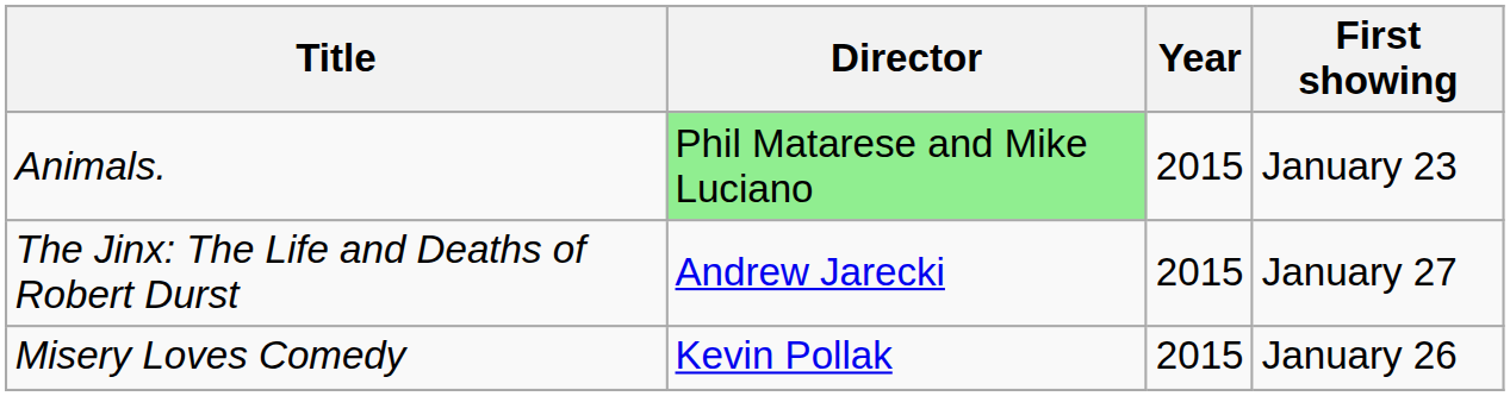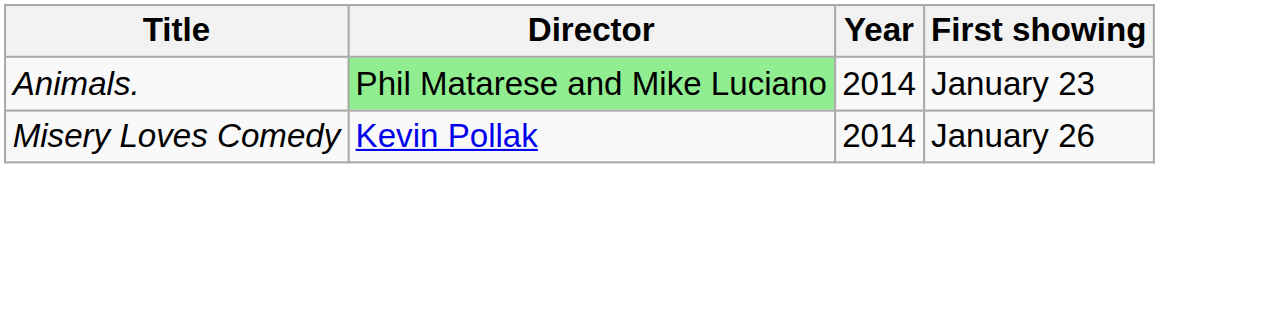Animals. | Year: 2015 -> 2014
- row: The Jinx: The Life and Deaths of Robert Durst | Andrew Jarecki | 2015 | January 27
Misery Loves Comedy | Year: 2015 -> 2014
